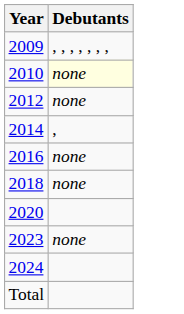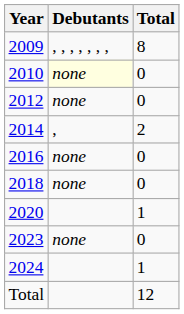+ column: Total | 8 | 0 | 0 | 2 | 0 | 0 | 1 | 0 | 1 | 12
